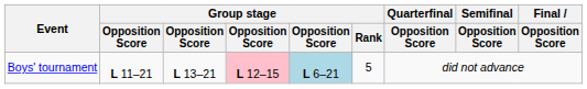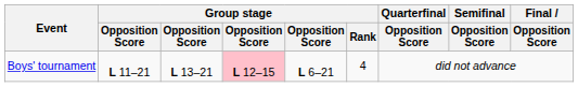Boys' tournament | column 5: lightblue background -> no background
Boys' tournament | Group stage / Rank: 5 -> 4
